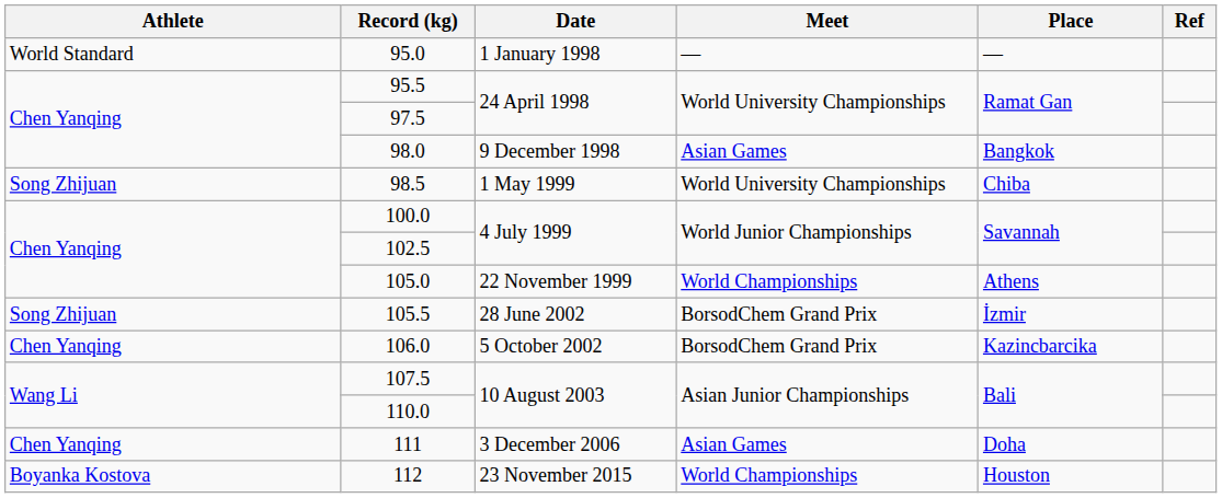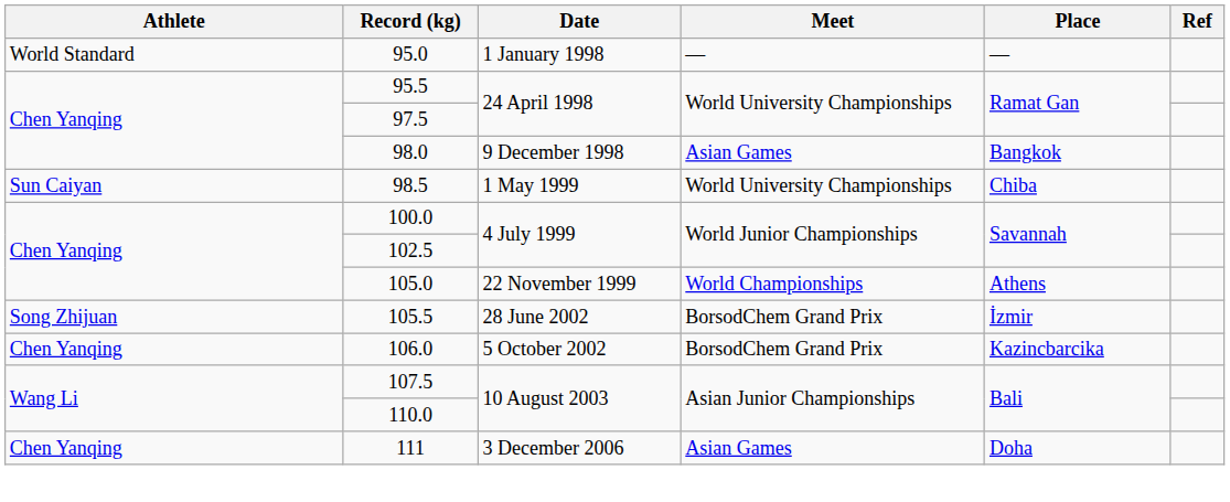98.5 | Athlete: Song Zhijuan -> Sun Caiyan
- row: Boyanka Kostova | 112 | 23 November 2015 | World Championships | Houston
